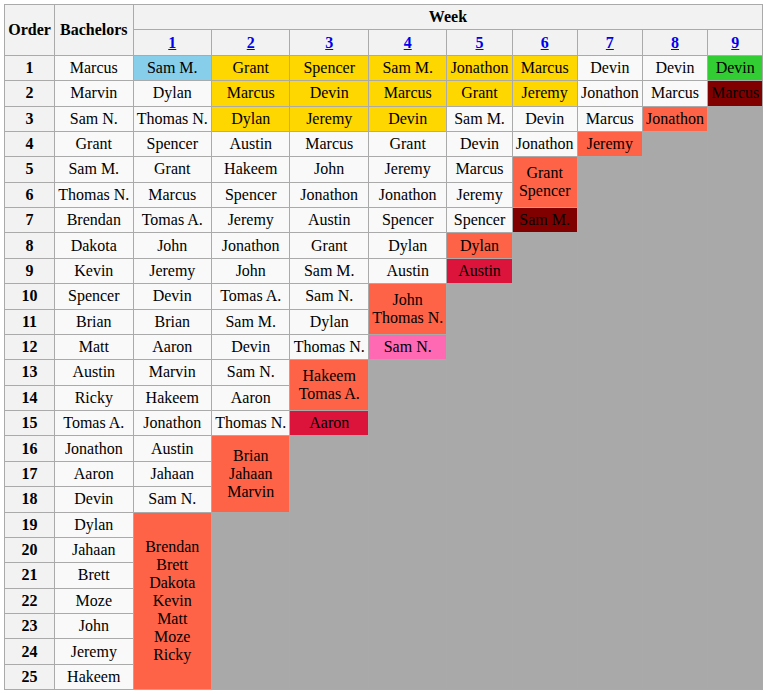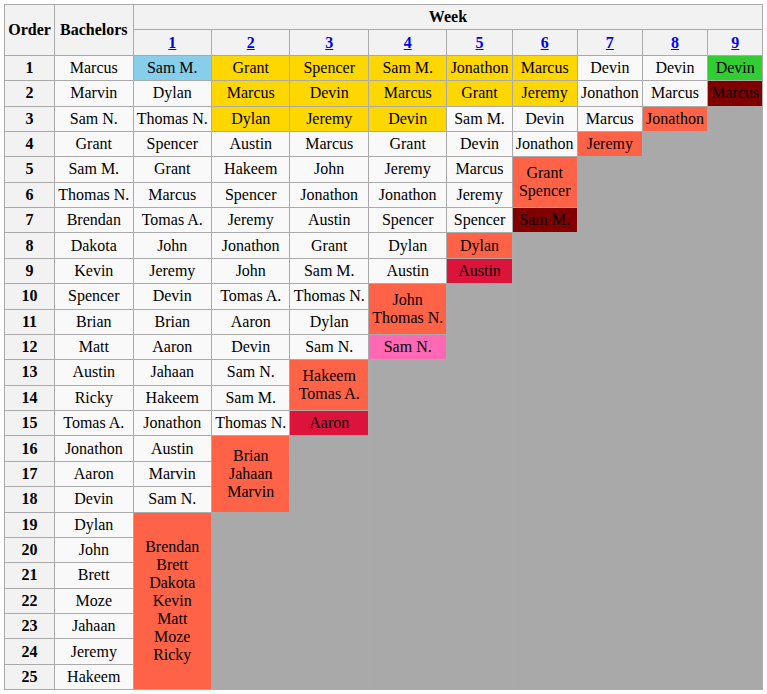10 | Week / 3: Sam N. -> Thomas N.
11 | Week / 2: Sam M. -> Aaron
12 | Week / 3: Thomas N. -> Sam N.
13 | Week / 1: Marvin -> Jahaan
14 | Week / 2: Aaron -> Sam M.
17 | Week / 1: Jahaan -> Marvin
20 | Bachelors: Jahaan -> John
23 | Bachelors: John -> Jahaan
